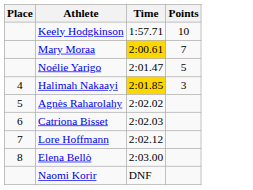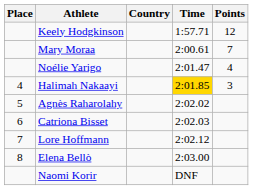+ column: Country
Keely Hodgkinson | Points: 10 -> 12
Mary Moraa | Time: gold background -> no background
Noélie Yarigo | Points: 5 -> 4
